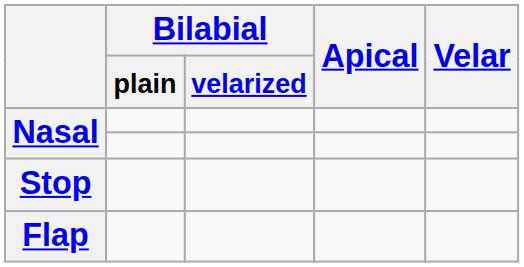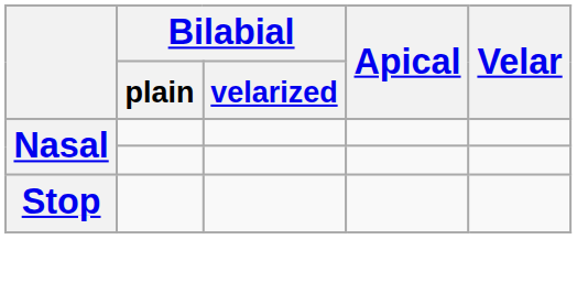- row: Flap
